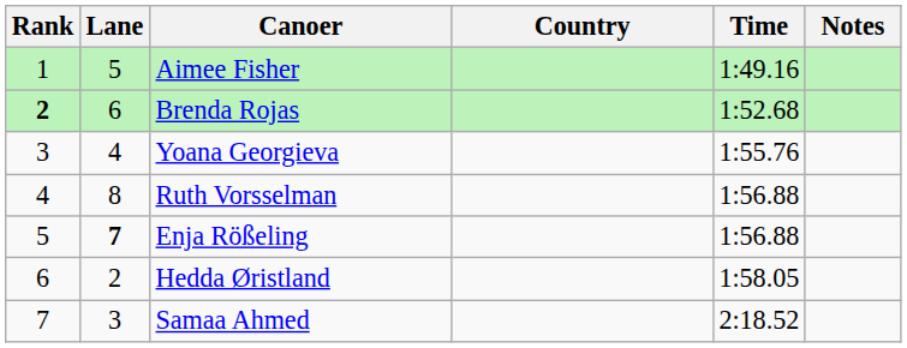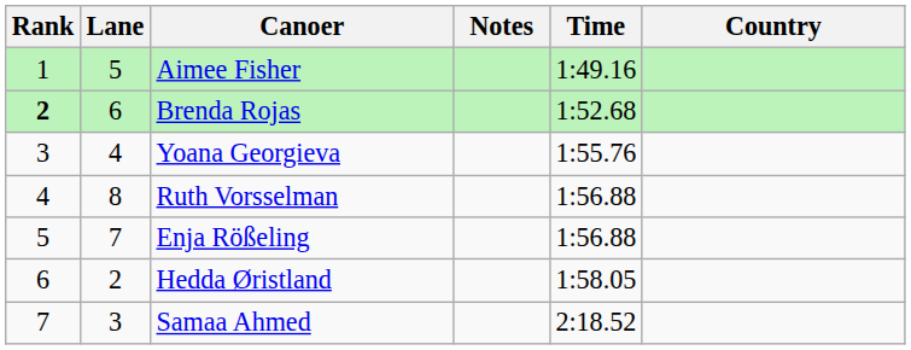columns swapped: Country <-> Notes
Enja Rößeling | Lane: bold -> normal
